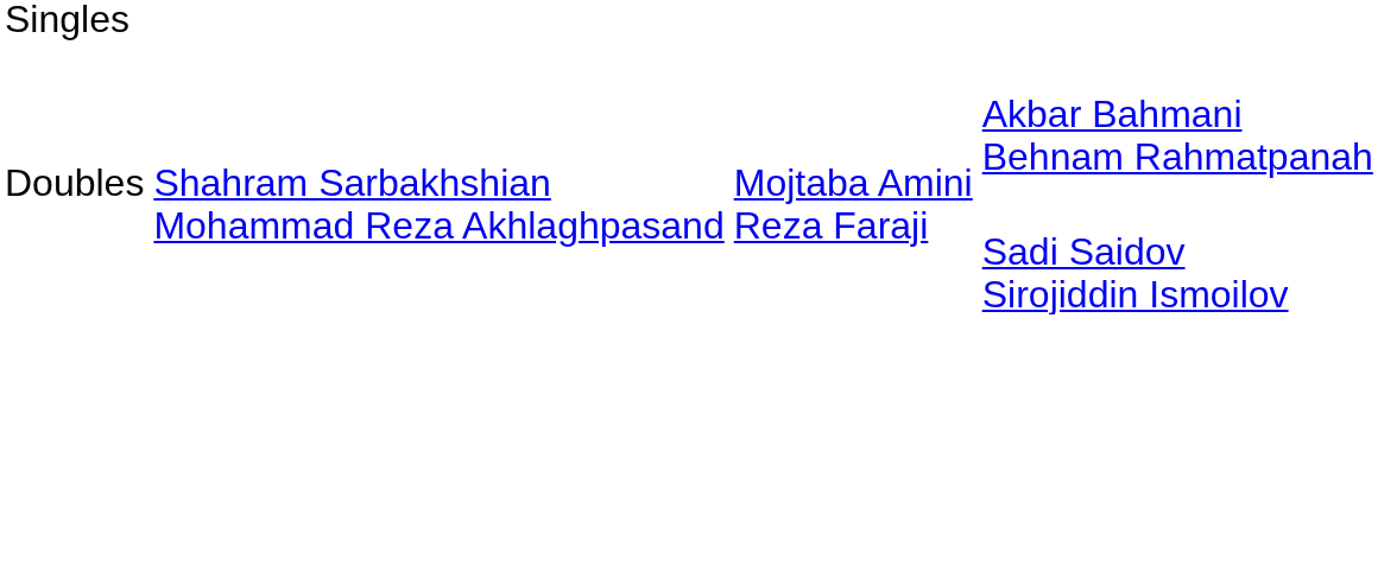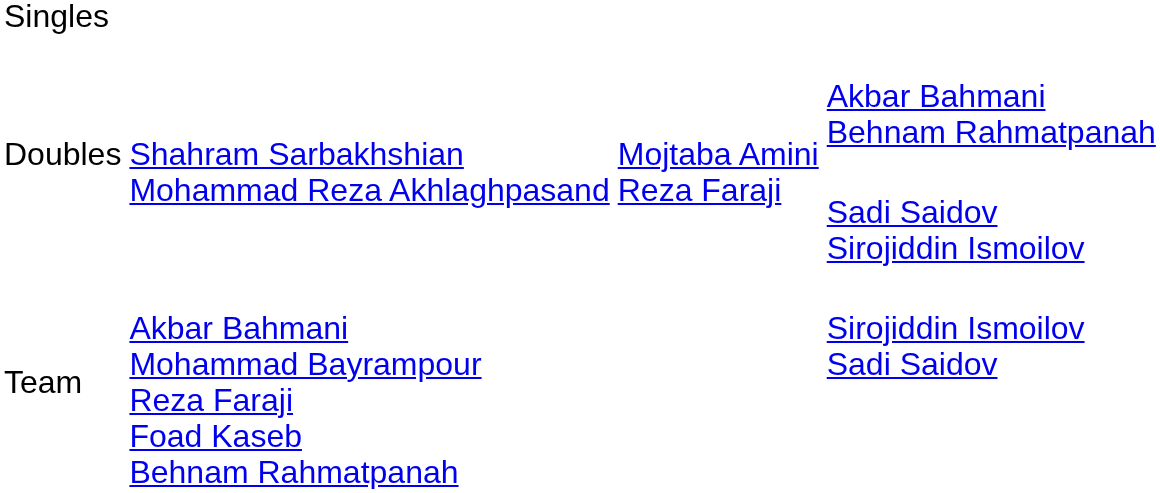+ row: Team | Akbar Bahmani Mohammad Bayrampour Reza Faraji Foad Kaseb Behnam Rahmatpanah | Sirojiddin Ismoilov Sadi Saidov
